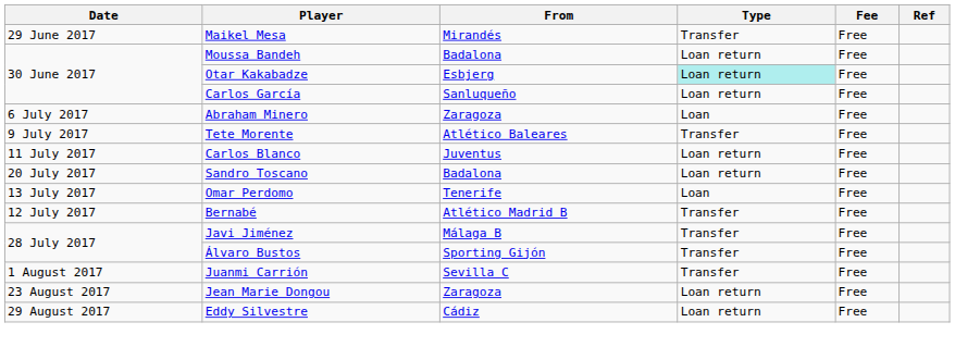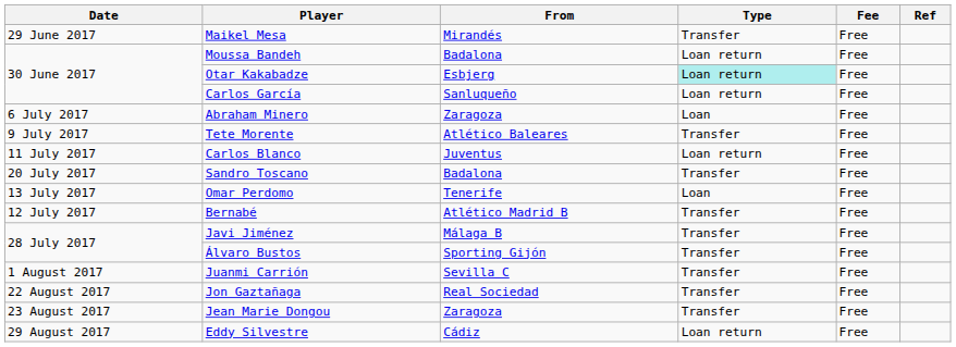Sandro Toscano | Type: Loan return -> Transfer
+ row: 22 August 2017 | Jon Gaztañaga | Real Sociedad | Transfer | Free
Jean Marie Dongou | Type: Loan return -> Transfer
